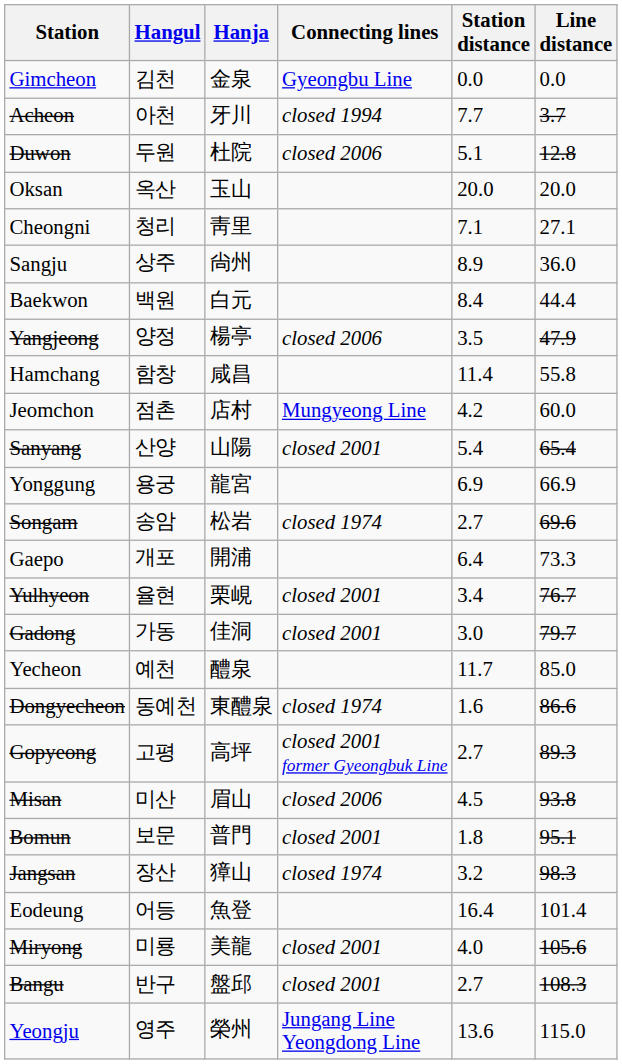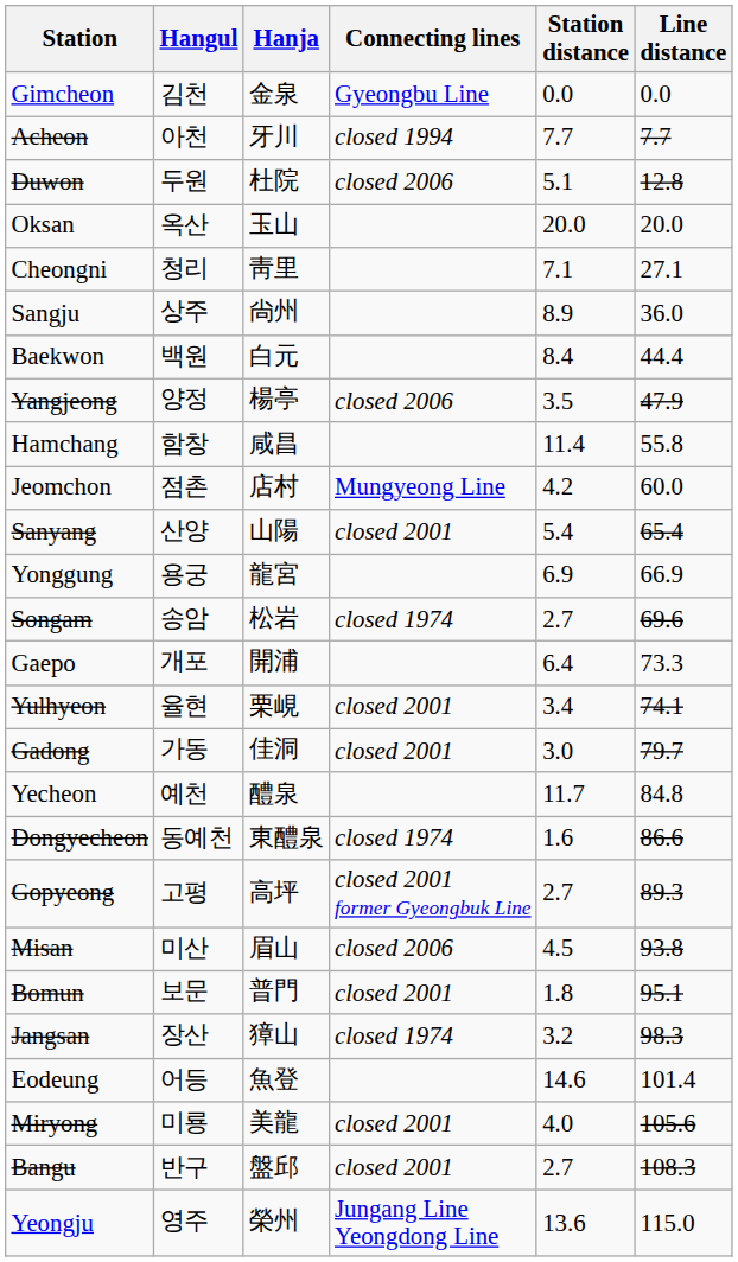Acheon | Line distance: 3.7 -> 7.7
Yulhyeon | Line distance: 76.7 -> 74.1
Yecheon | Line distance: 85.0 -> 84.8
Eodeung | Station distance: 16.4 -> 14.6
